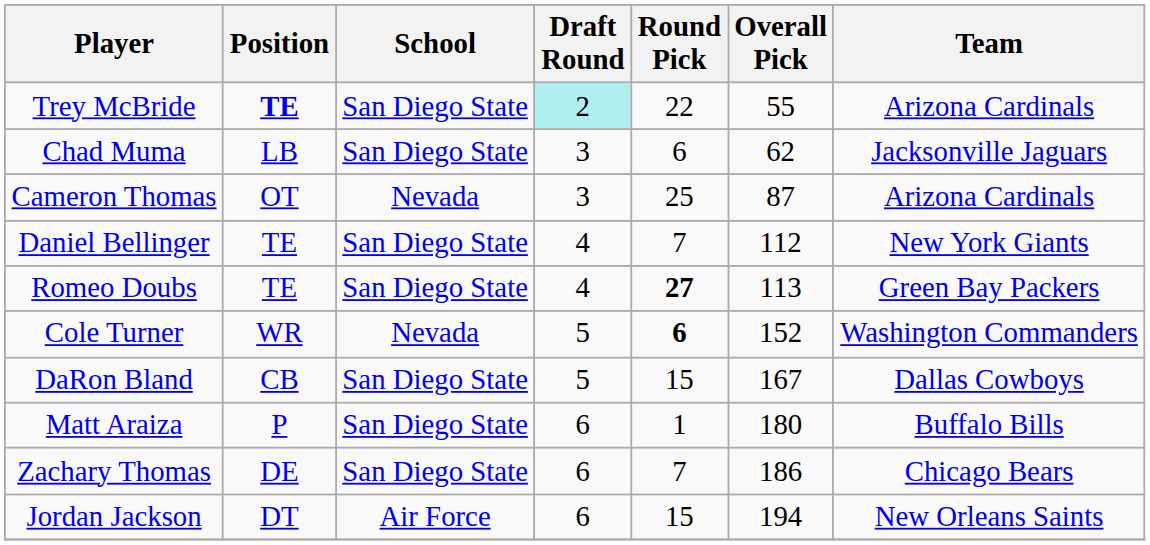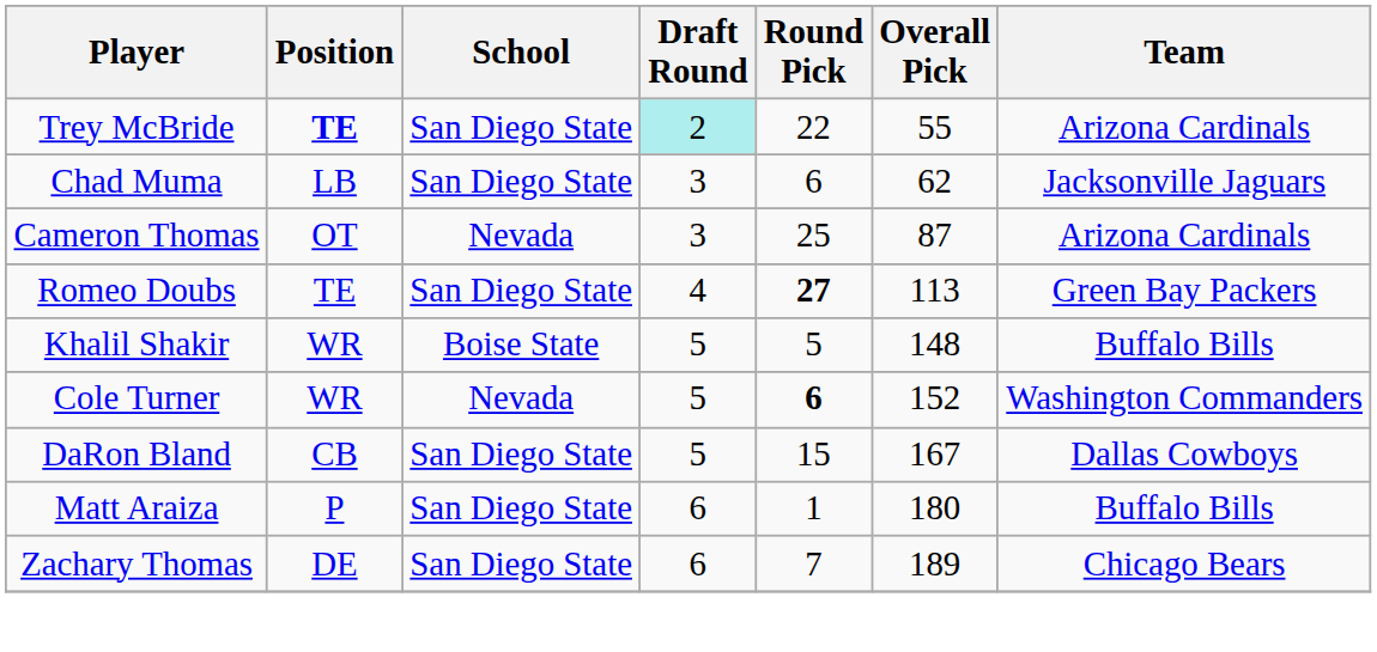- row: Daniel Bellinger | TE | San Diego State | 4 | 7 | 112 | New York Giants
+ row: Khalil Shakir | WR | Boise State | 5 | 5 | 148 | Buffalo Bills
Zachary Thomas | Overall Pick: 186 -> 189
- row: Jordan Jackson | DT | Air Force | 6 | 15 | 194 | New Orleans Saints
